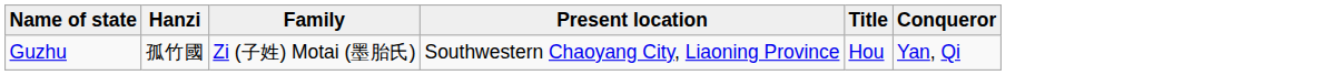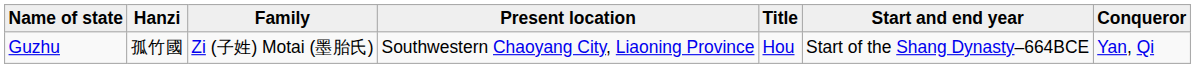+ column: Start and end year | Start of the Shang Dynasty–664BCE
